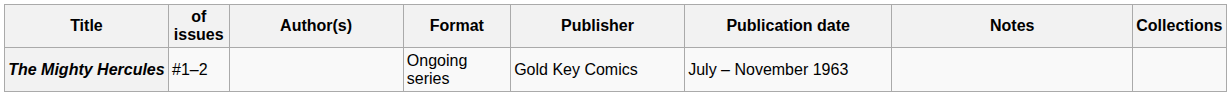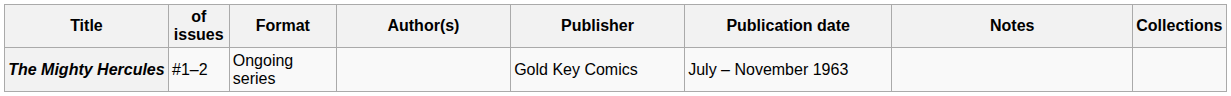columns swapped: Format <-> Author(s)
